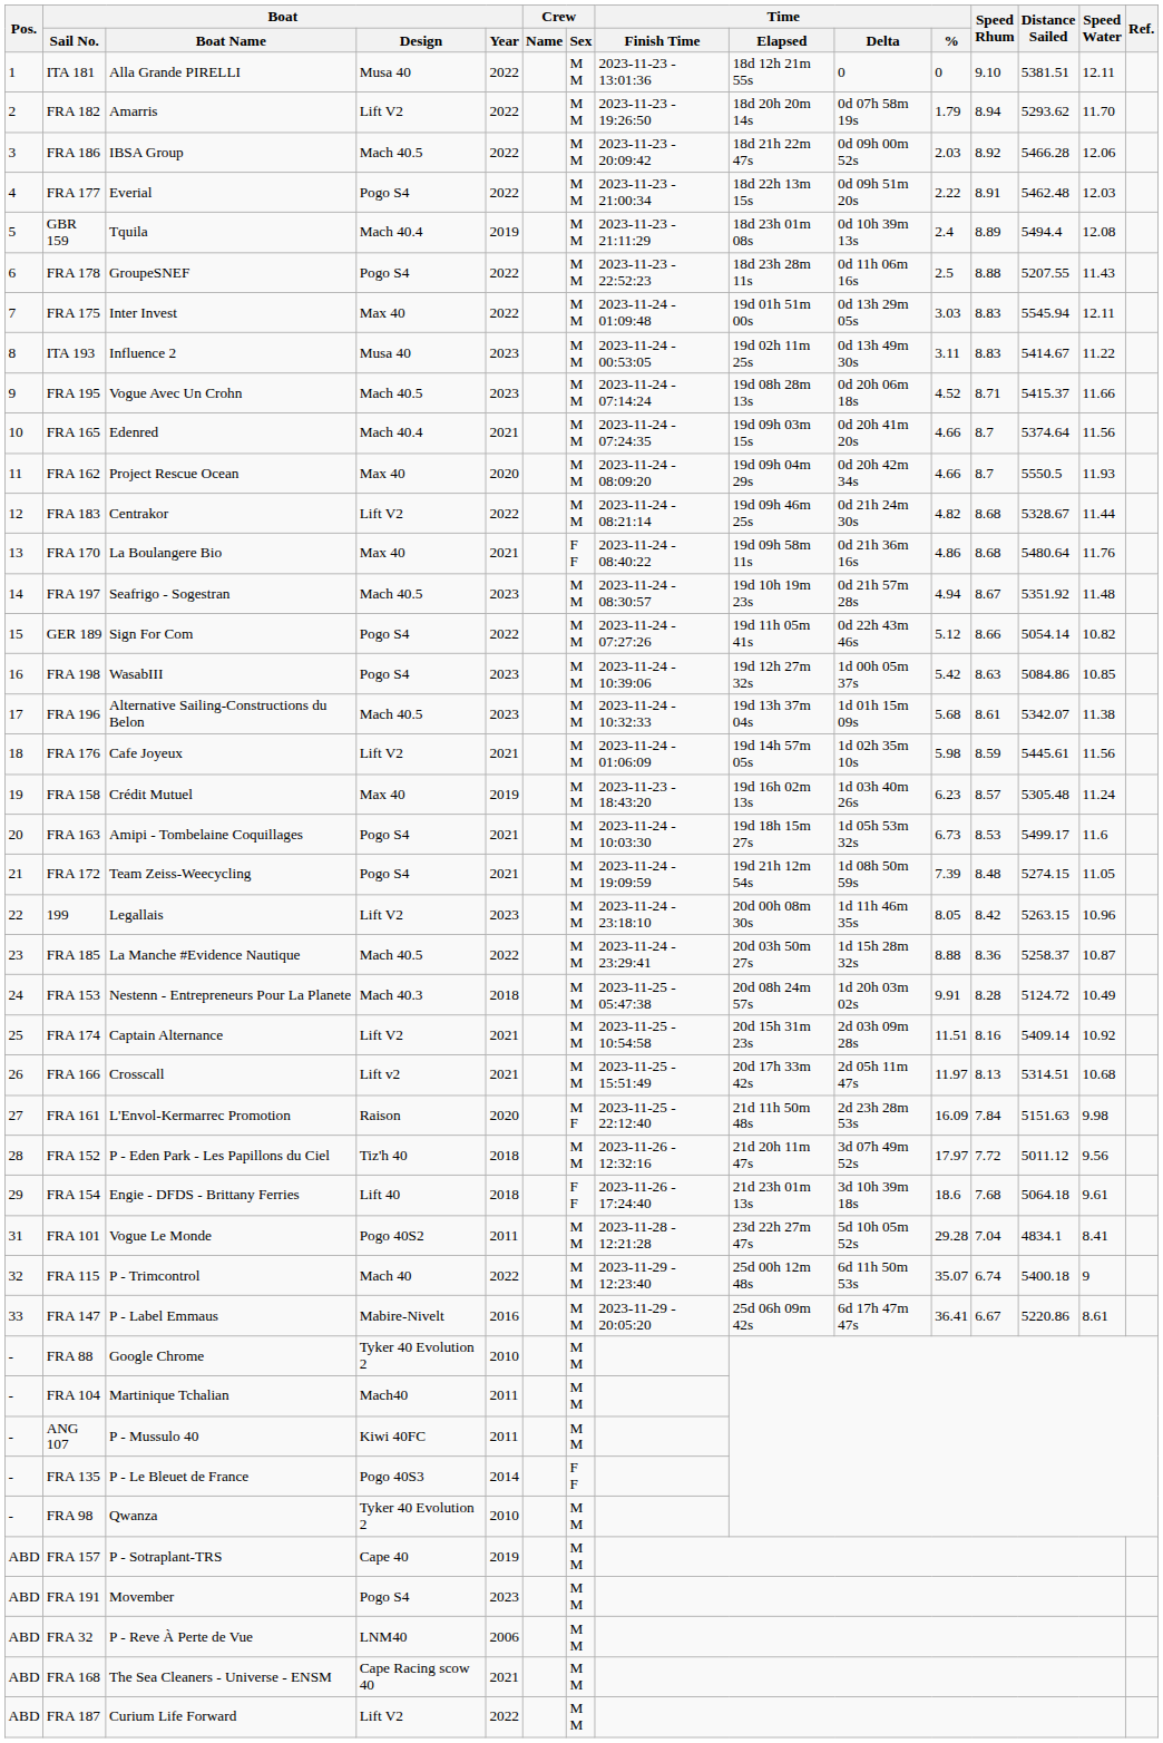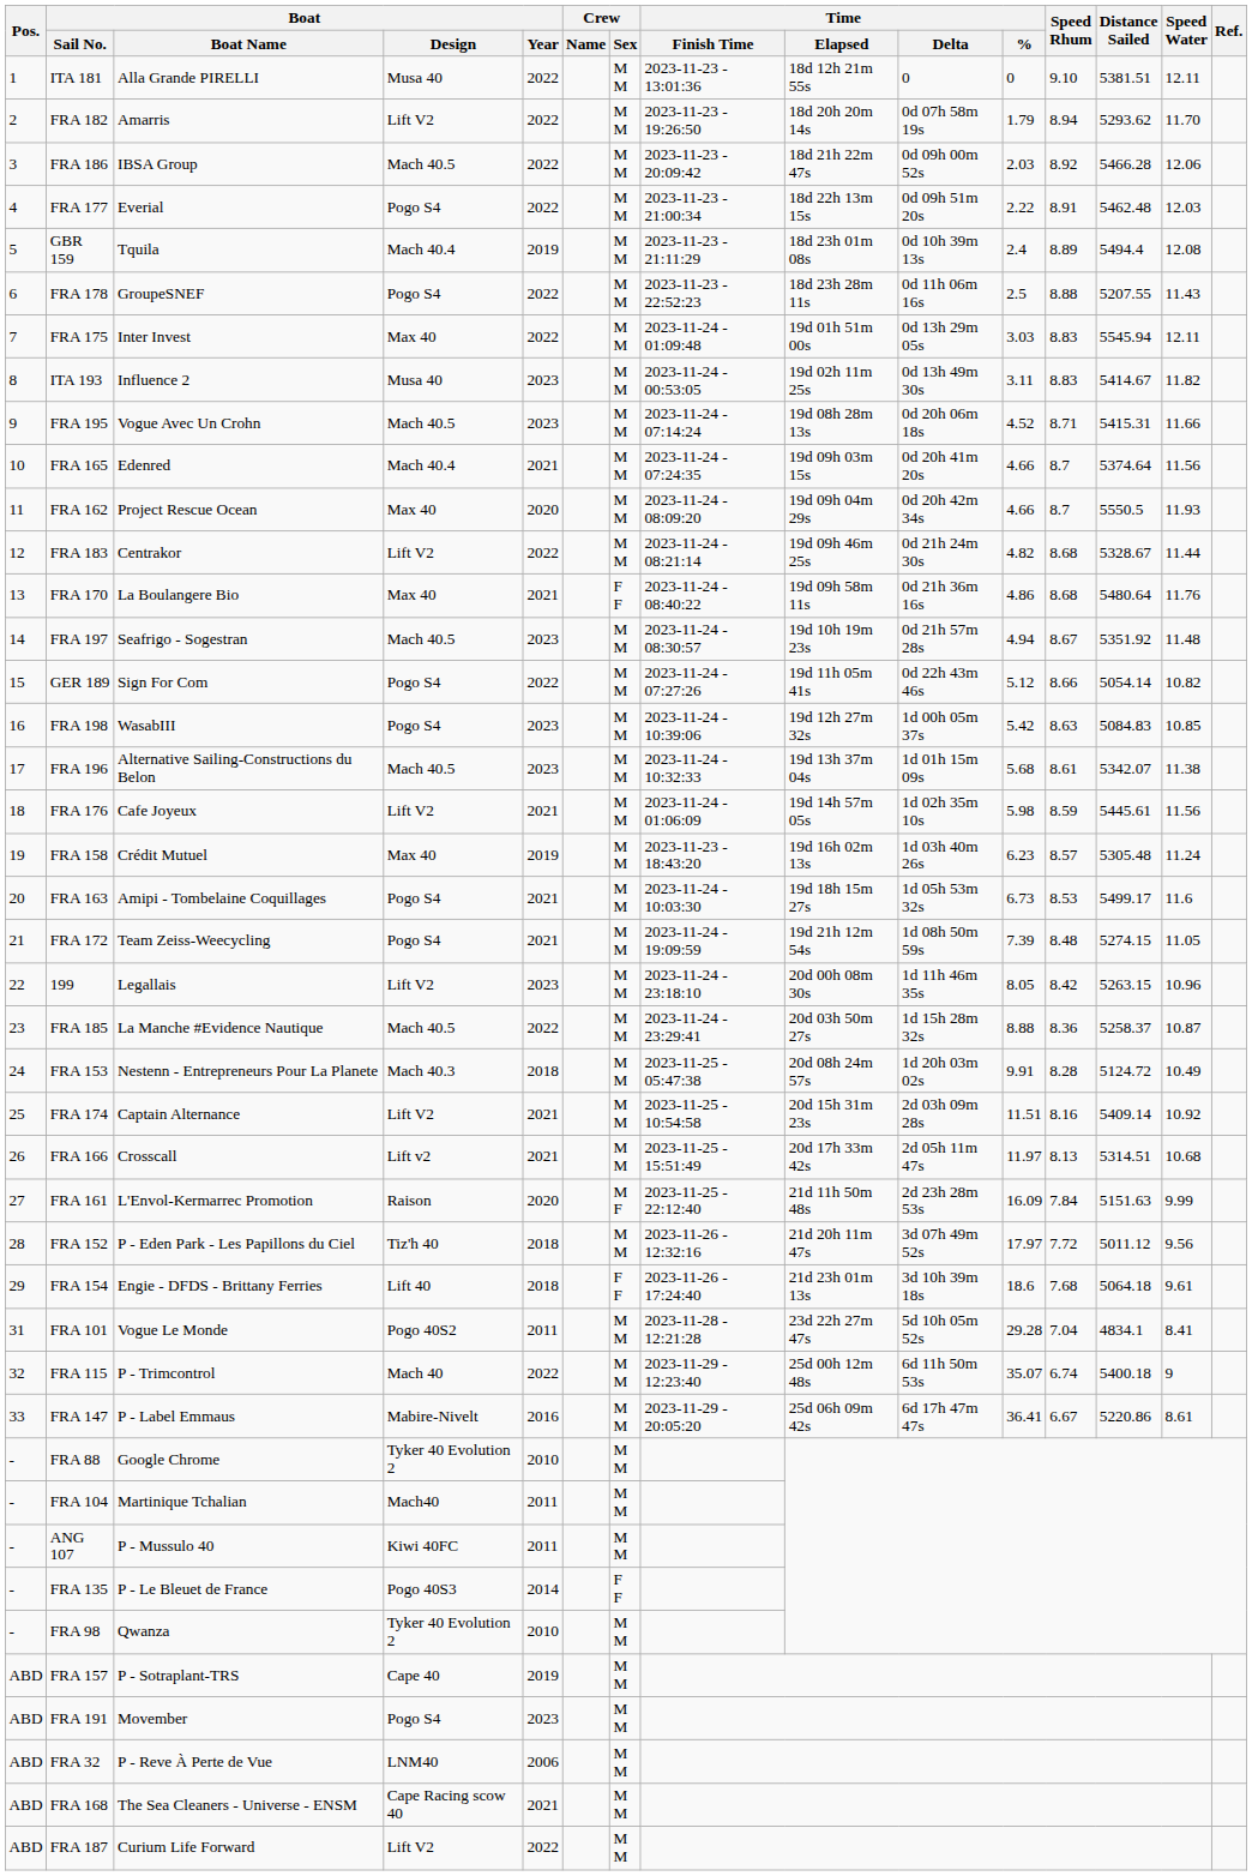ITA 193 | Speed Water: 11.22 -> 11.82
FRA 195 | Distance Sailed: 5415.37 -> 5415.31
FRA 198 | Distance Sailed: 5084.86 -> 5084.83
FRA 161 | Speed Water: 9.98 -> 9.99
